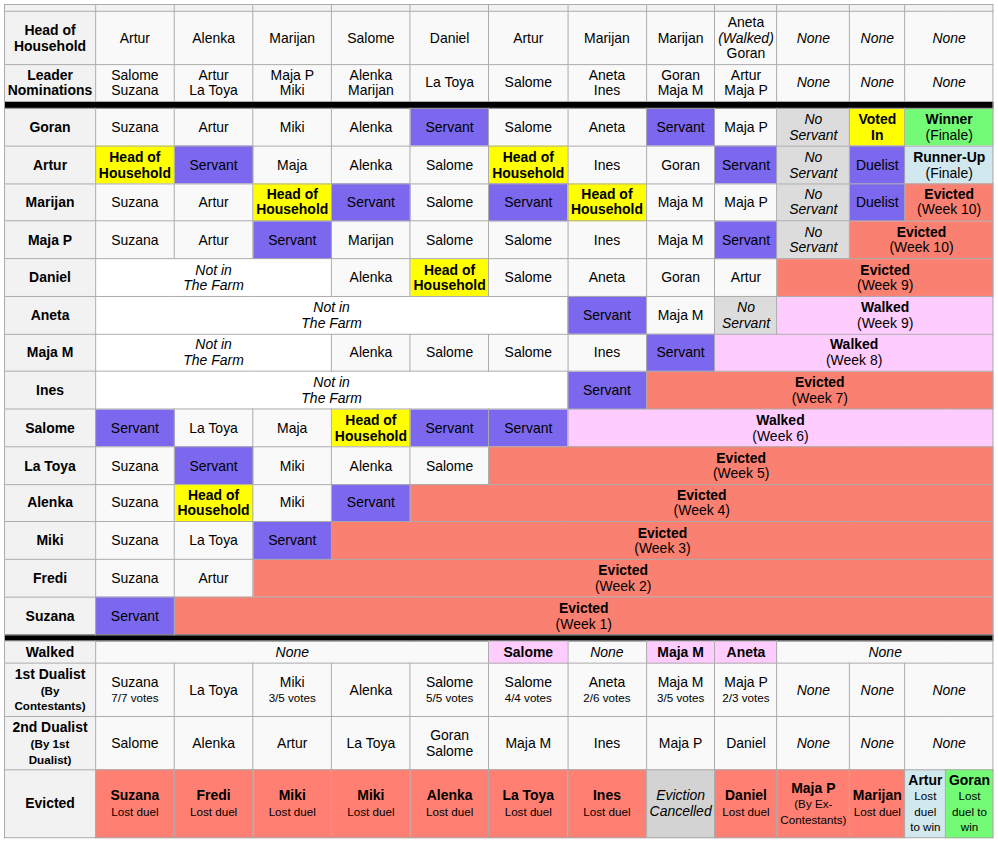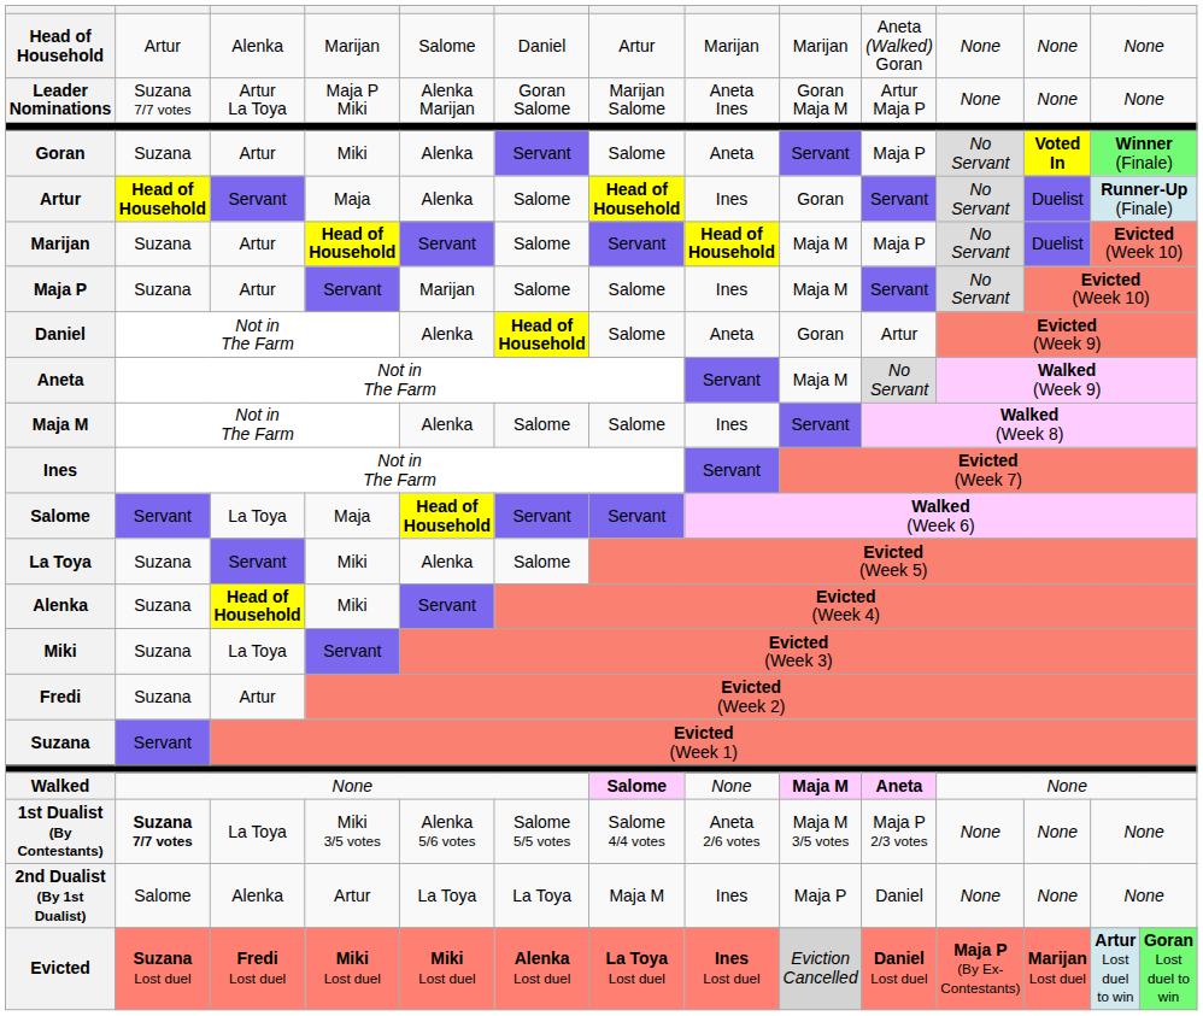Leader Nominations | column 2: Salome Suzana -> Suzana 7/7 votes
Leader Nominations | column 6: La Toya -> Goran Salome
Leader Nominations | column 7: Salome -> Marijan Salome
1st Dualist (By Contestants) | column 2: normal -> bold
1st Dualist (By Contestants) | column 5: Alenka -> Alenka 5/6 votes
2nd Dualist (By 1st Dualist) | column 6: Goran Salome -> La Toya
